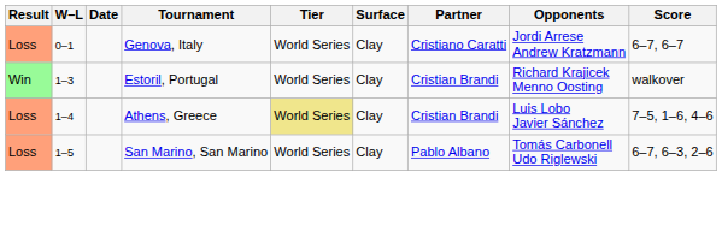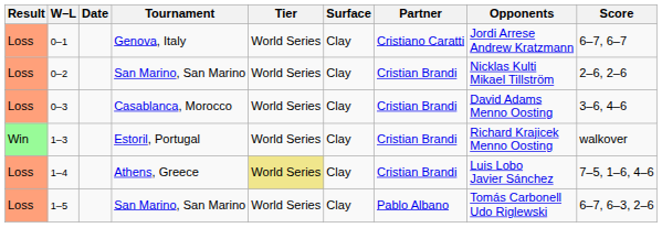+ row: Loss | 0–2 | San Marino, San Marino | World Series | Clay | Cristian Brandi | Nicklas Kulti Mikael Tillström | 2–6, 2–6
+ row: Loss | 0–3 | Casablanca, Morocco | World Series | Clay | Cristian Brandi | David Adams Menno Oosting | 3–6, 4–6
